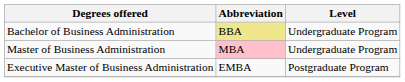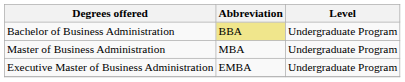Master of Business Administration | Abbreviation: pink background -> no background
Executive Master of Business Administration | Level: Postgraduate Program -> Undergraduate Program
